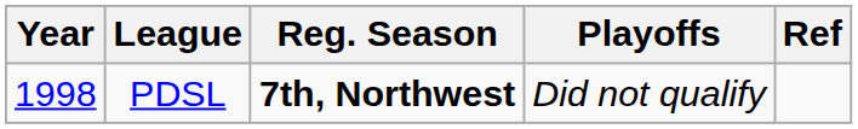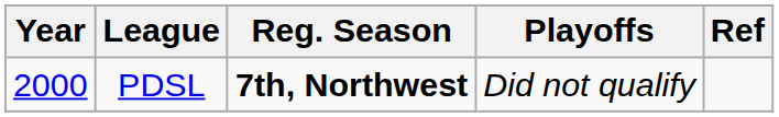PDSL | Year: 1998 -> 2000
